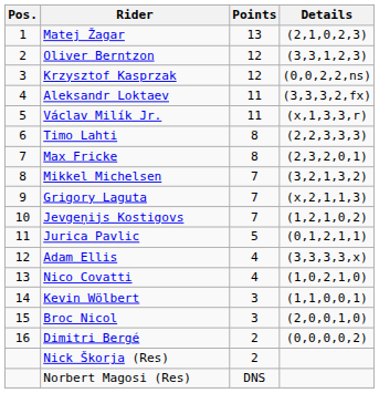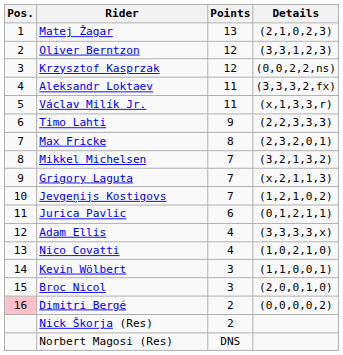Timo Lahti | Points: 8 -> 9
Jurica Pavlic | Points: 5 -> 6
Dimitri Bergé | Pos.: no background -> pink background
